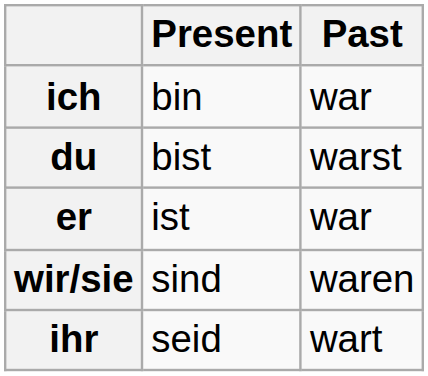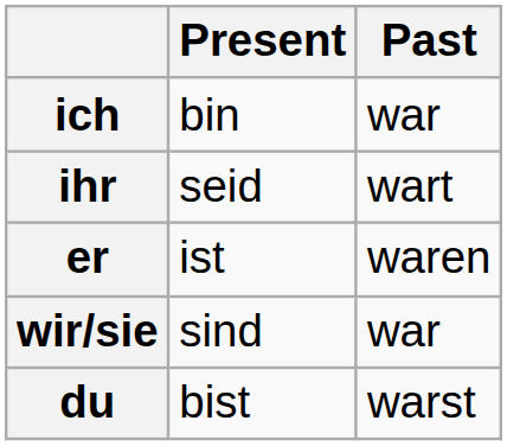rows swapped: du <-> ihr
er | Past: war -> waren
wir/sie | Past: waren -> war
